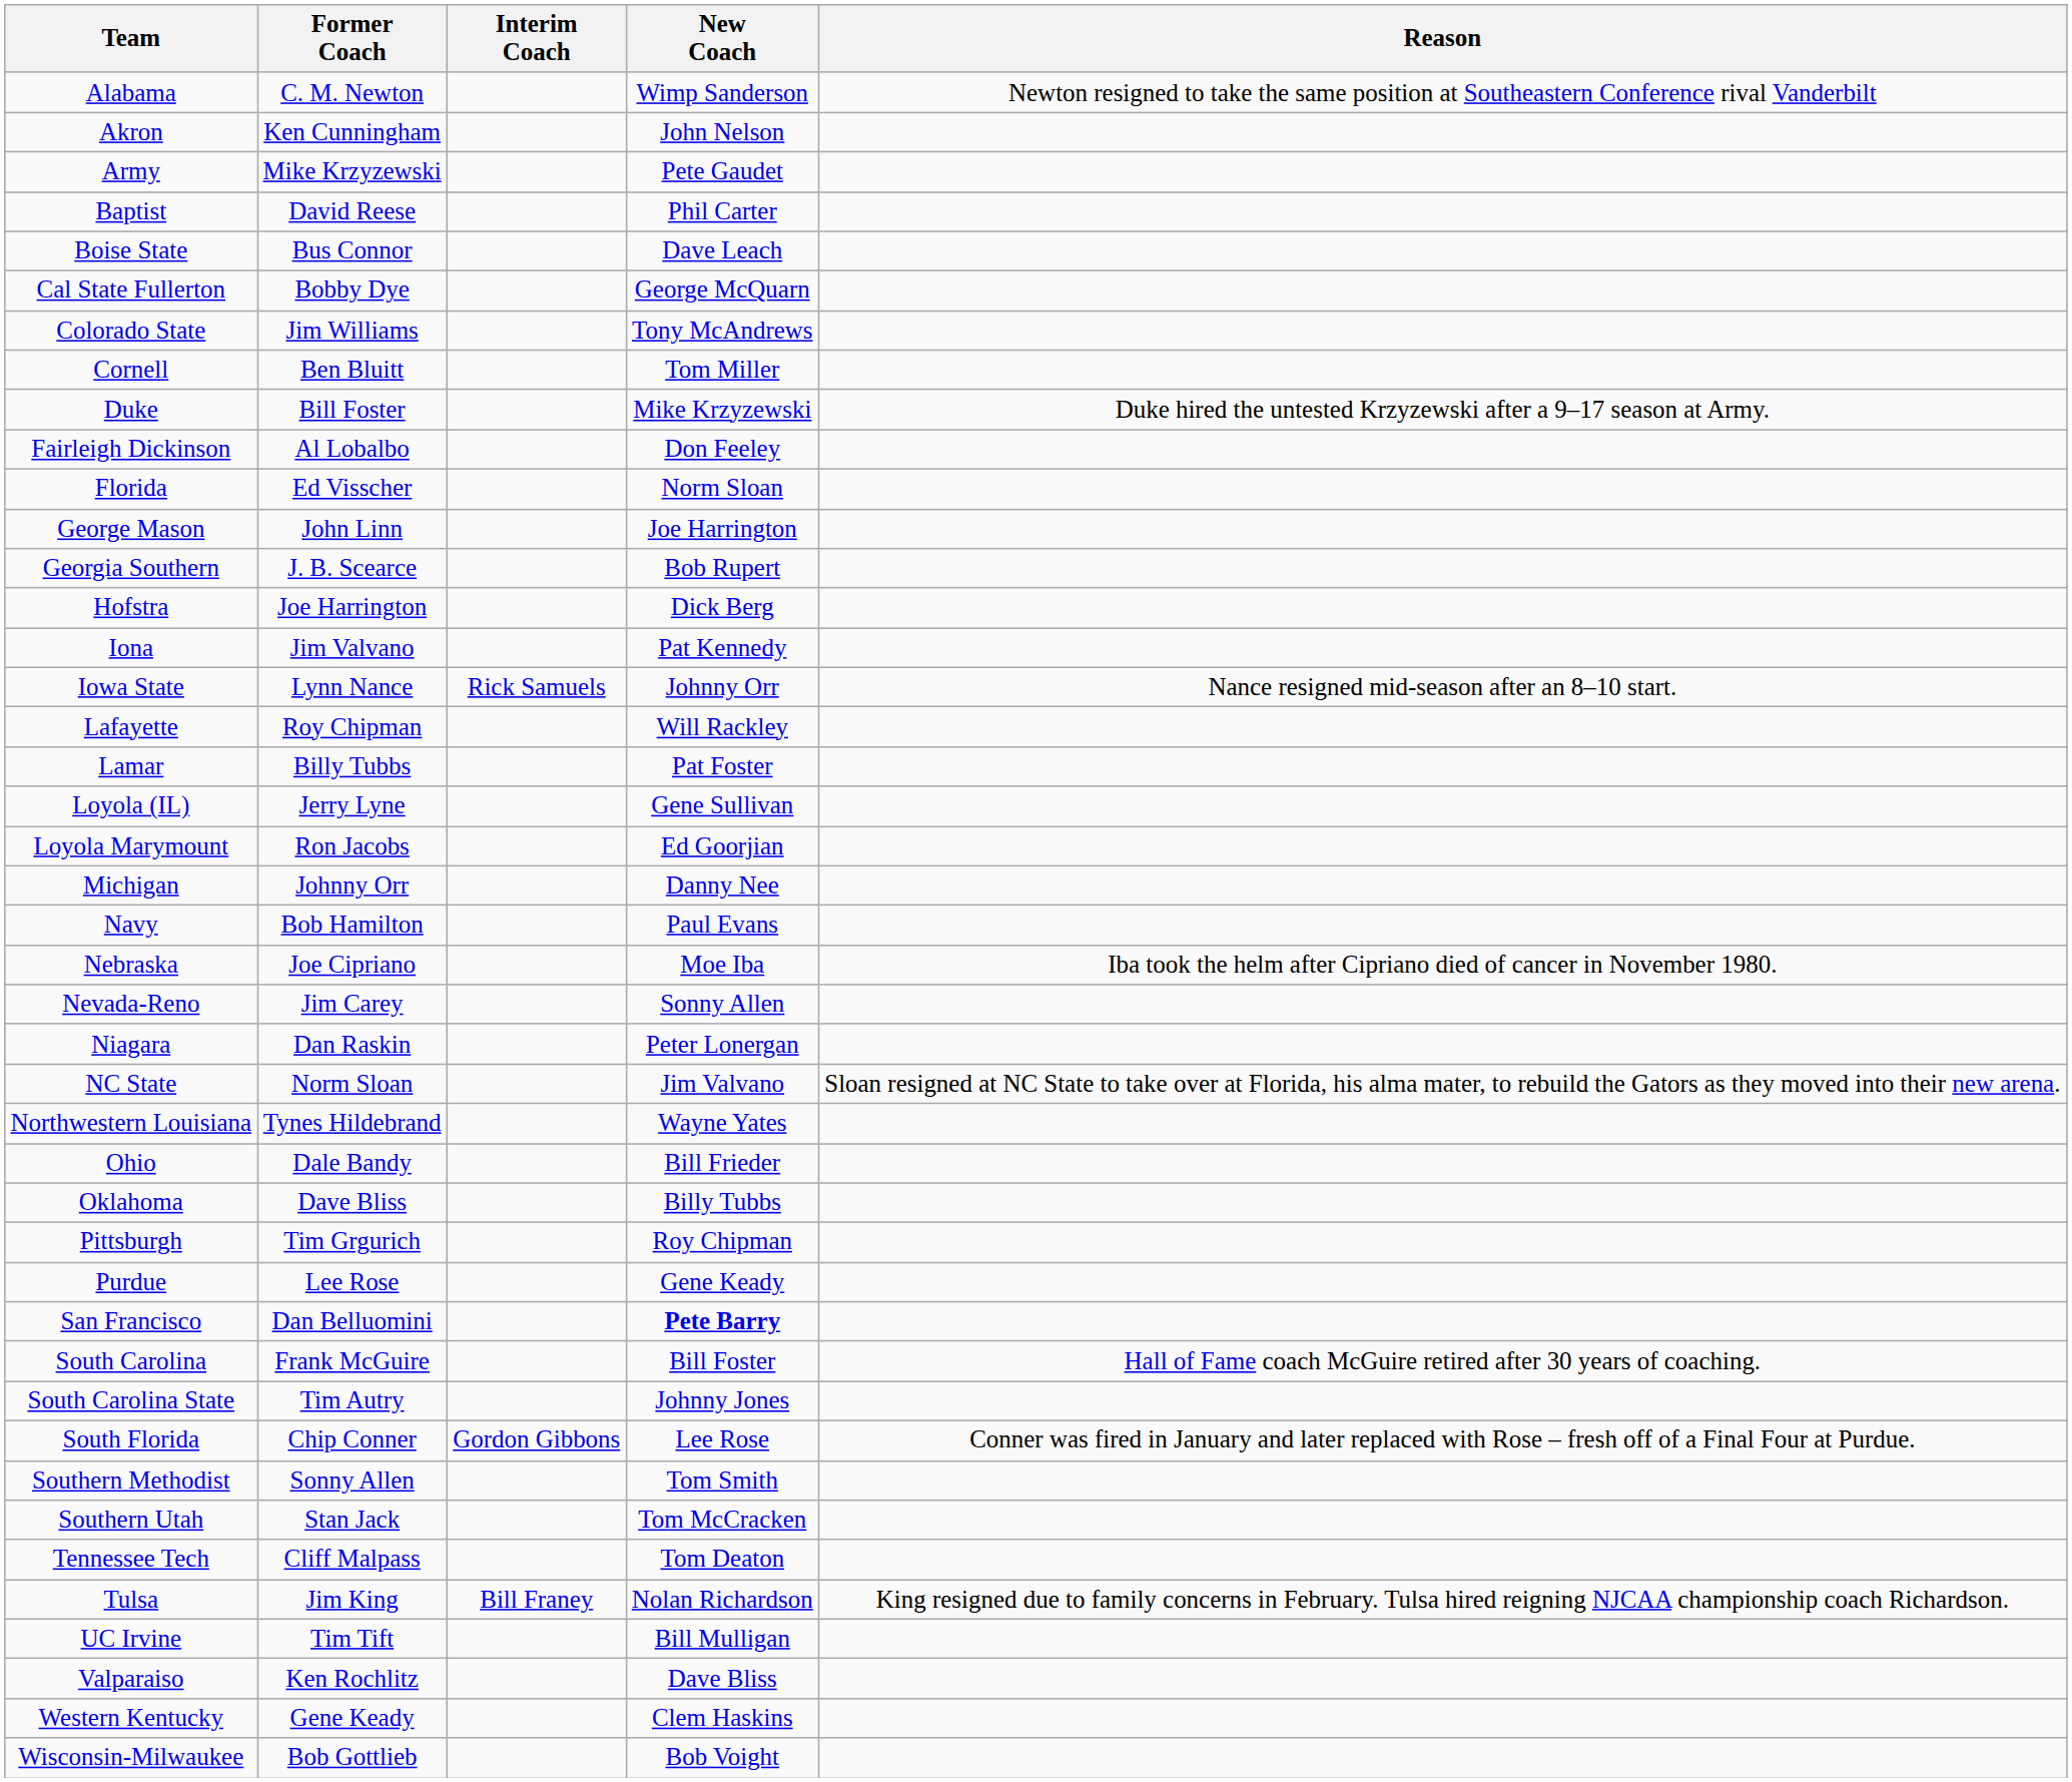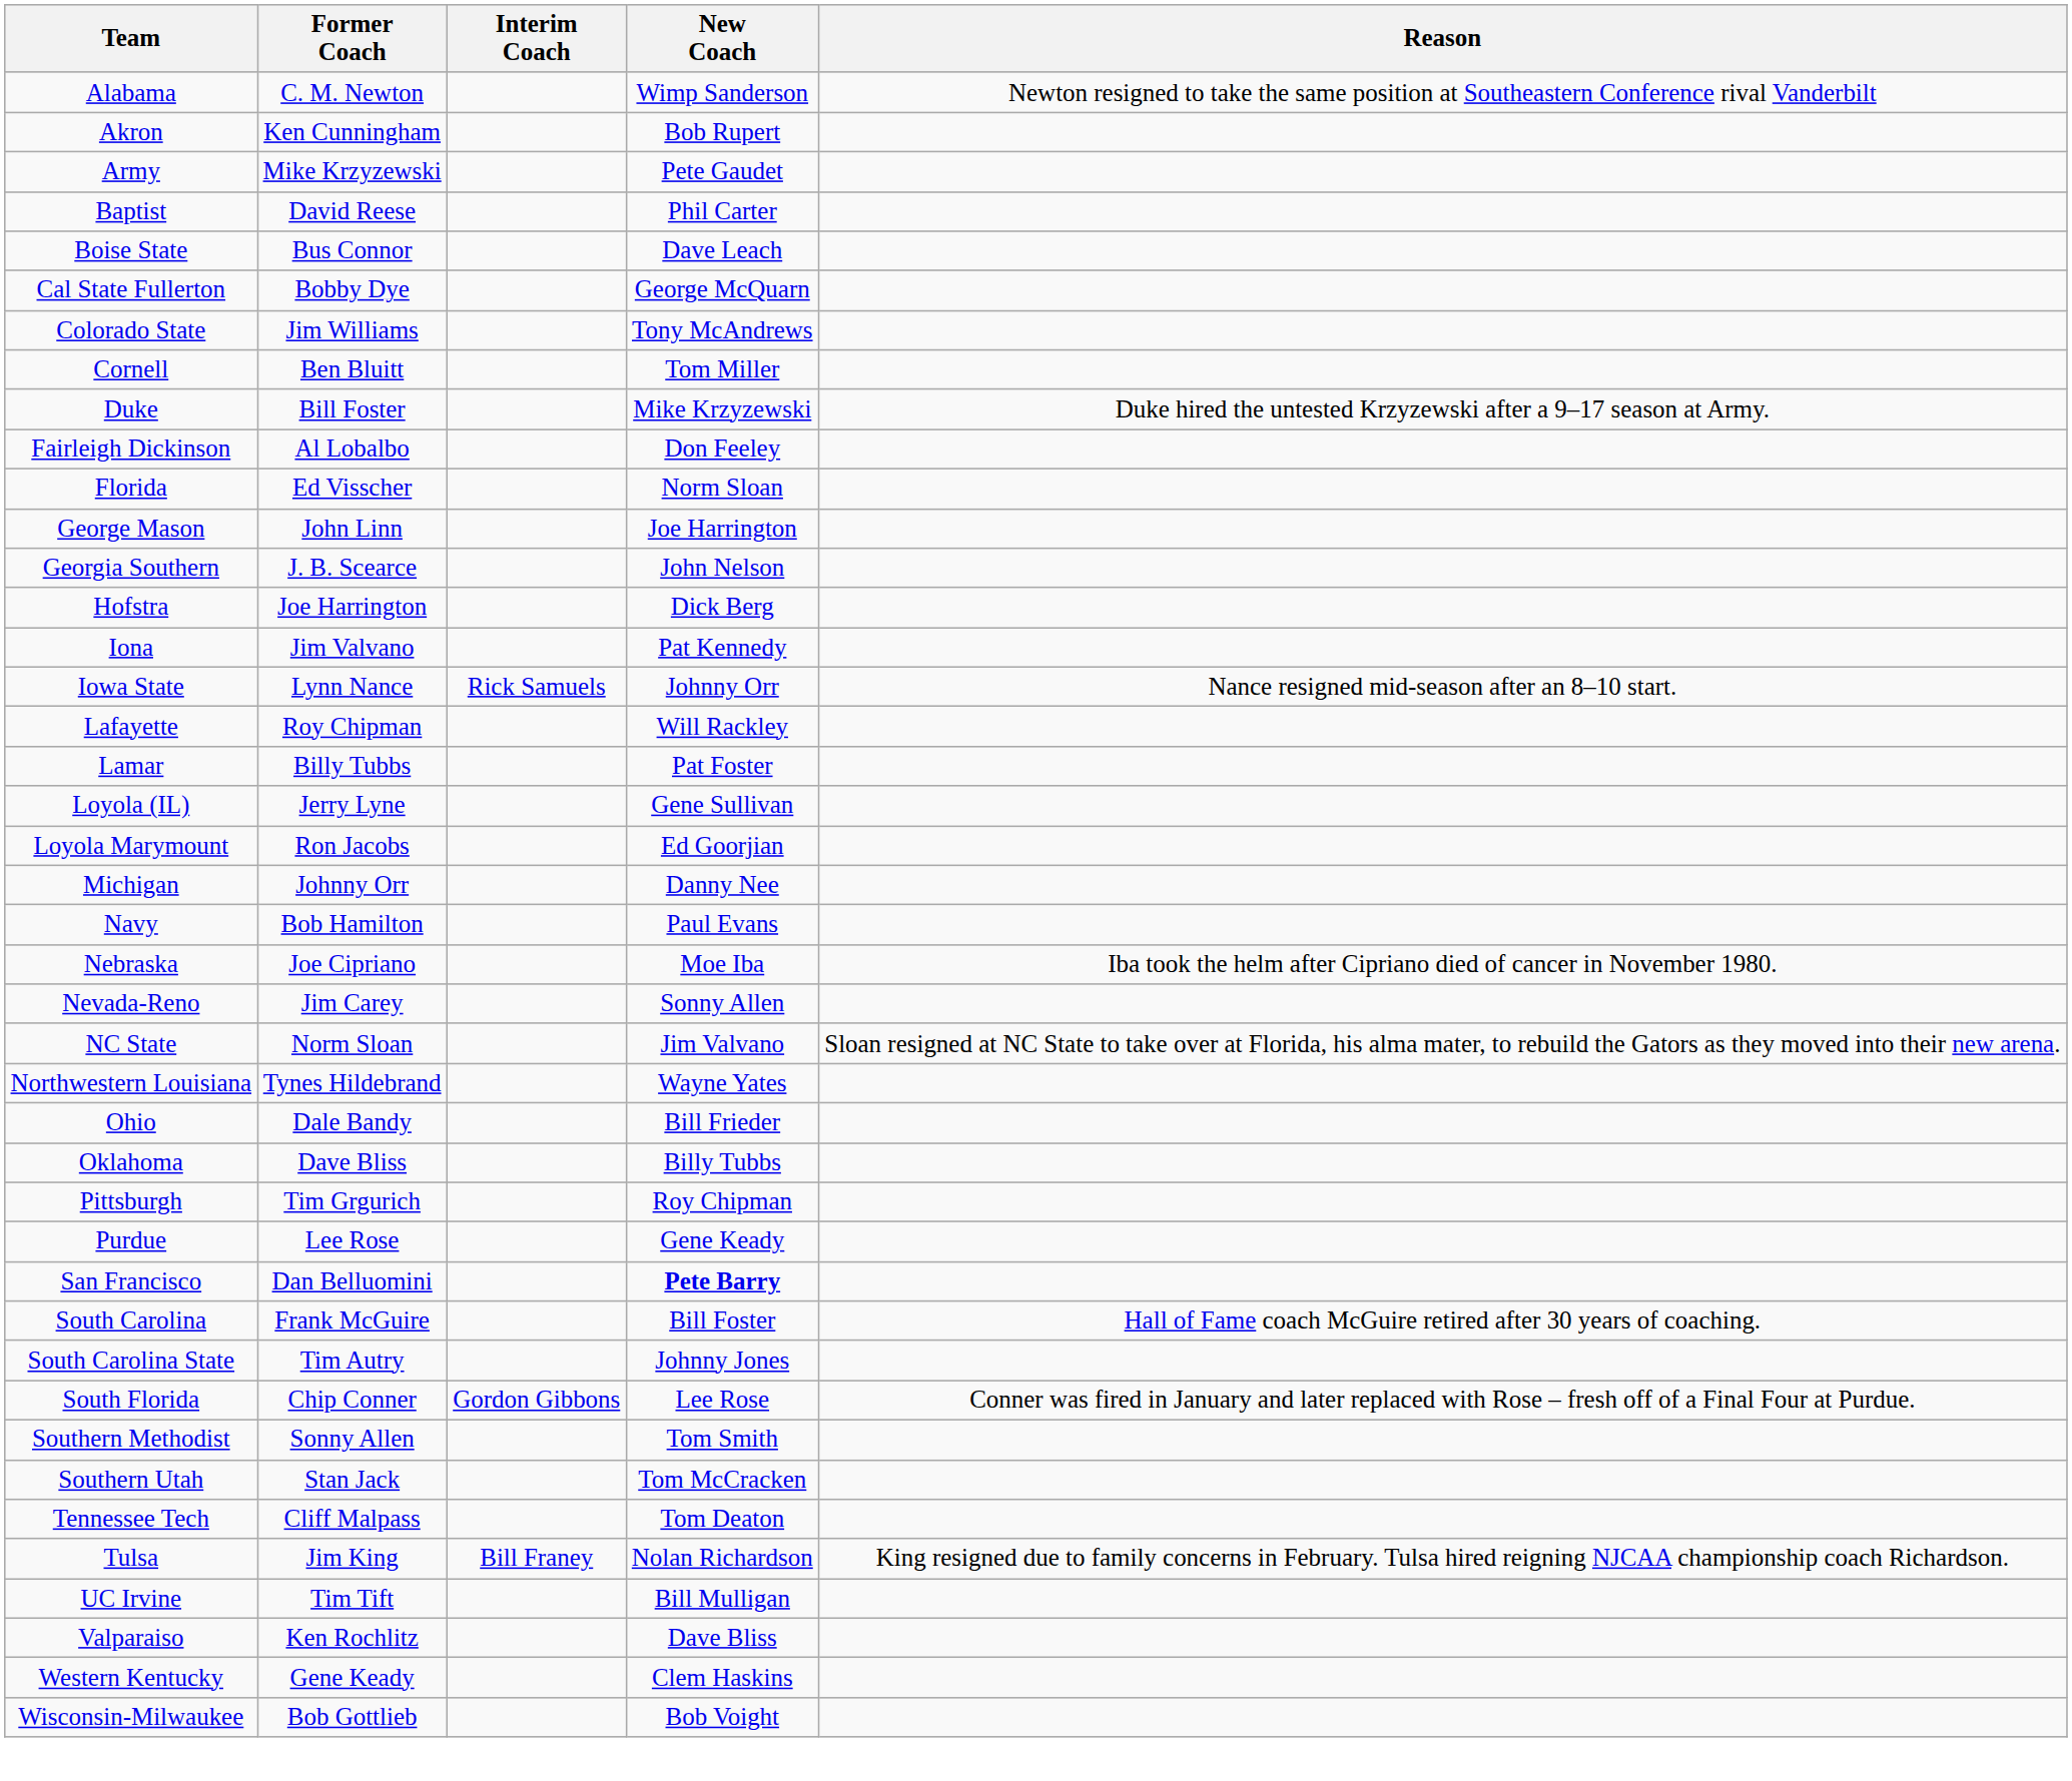Akron | New Coach: John Nelson -> Bob Rupert
Georgia Southern | New Coach: Bob Rupert -> John Nelson
- row: Niagara | Dan Raskin | Peter Lonergan
